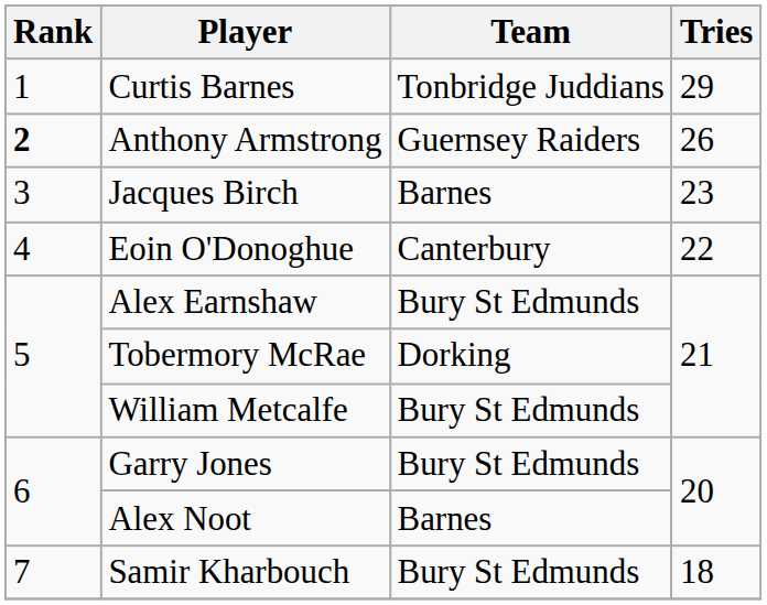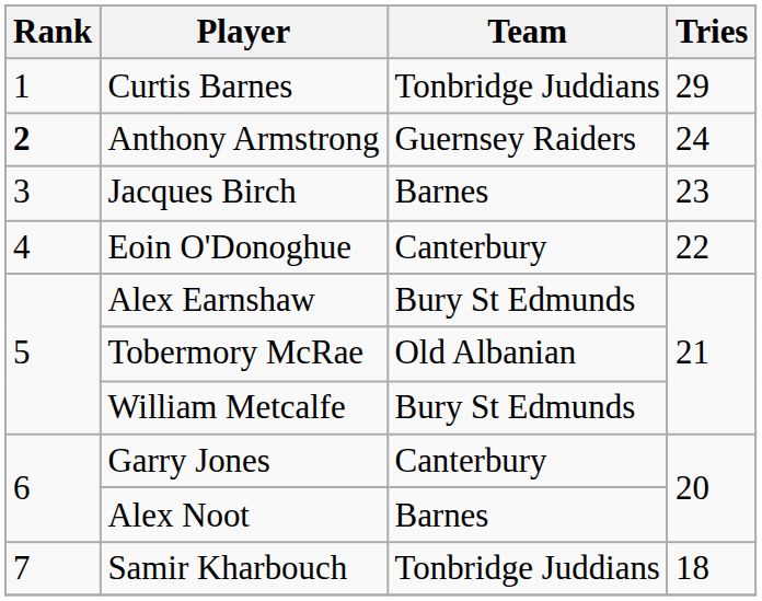Anthony Armstrong | Tries: 26 -> 24
Tobermory McRae | Team: Dorking -> Old Albanian
Garry Jones | Team: Bury St Edmunds -> Canterbury
Samir Kharbouch | Team: Bury St Edmunds -> Tonbridge Juddians
